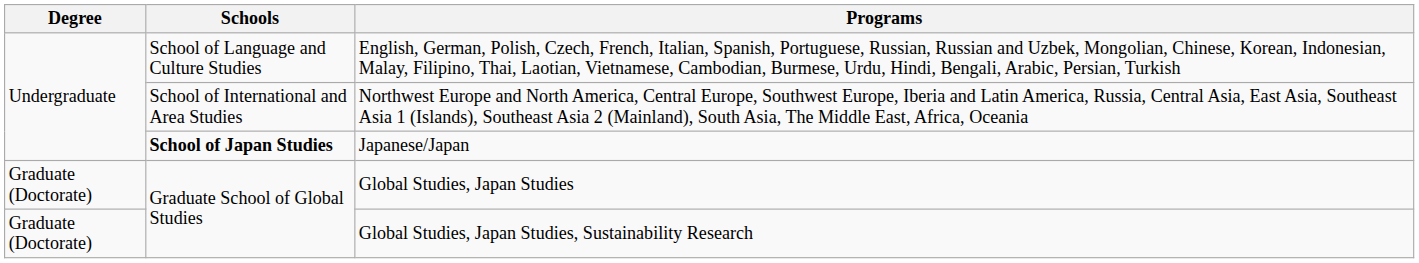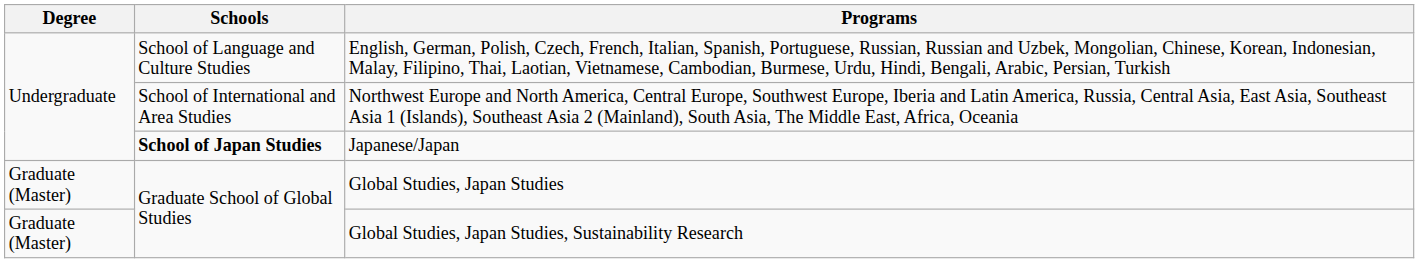Global Studies, Japan Studies | Degree: Graduate (Doctorate) -> Graduate (Master)
Global Studies, Japan Studies, Sustainability Research | Degree: Graduate (Doctorate) -> Graduate (Master)
